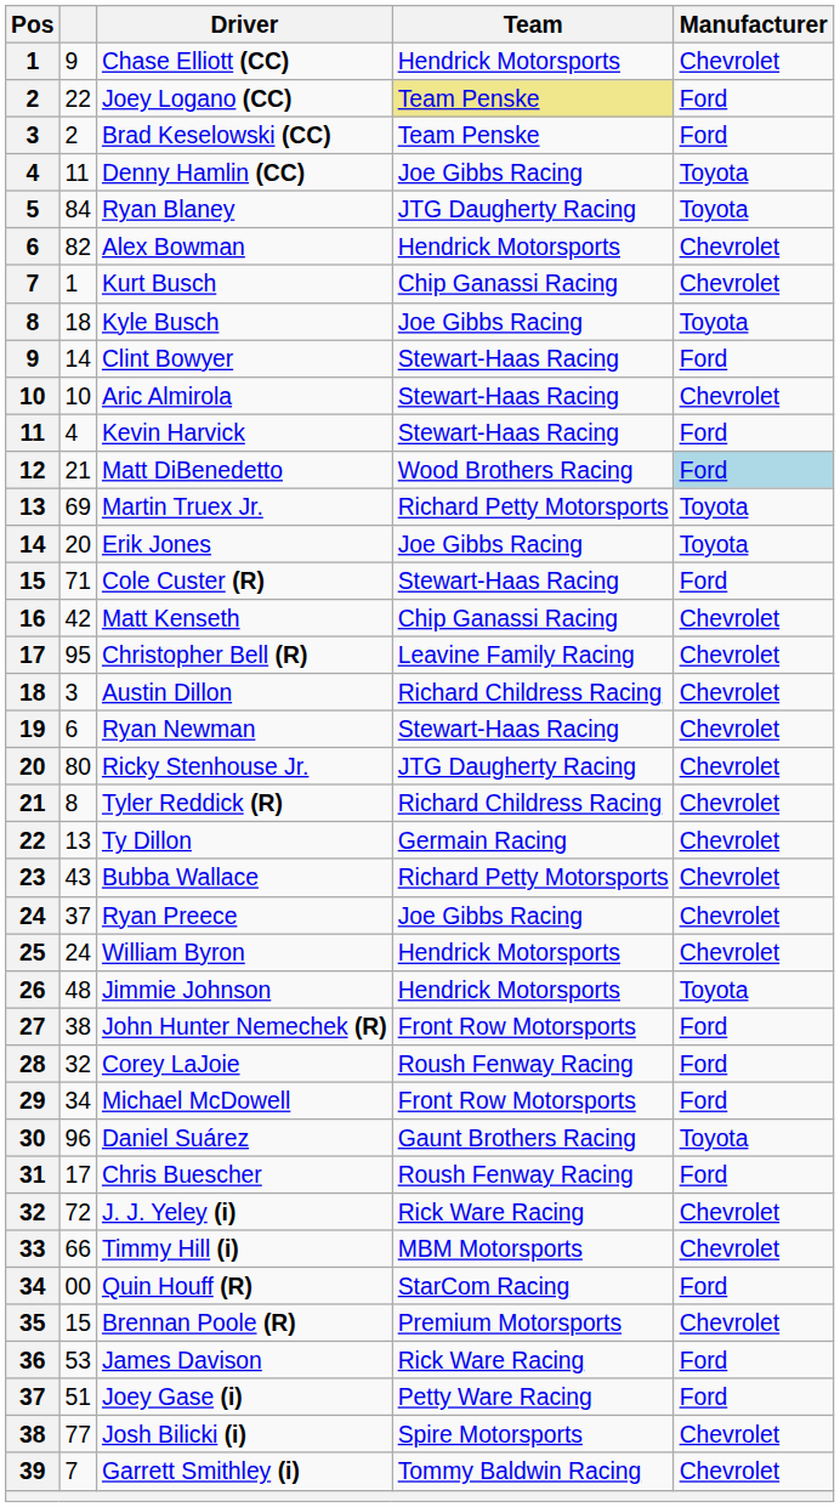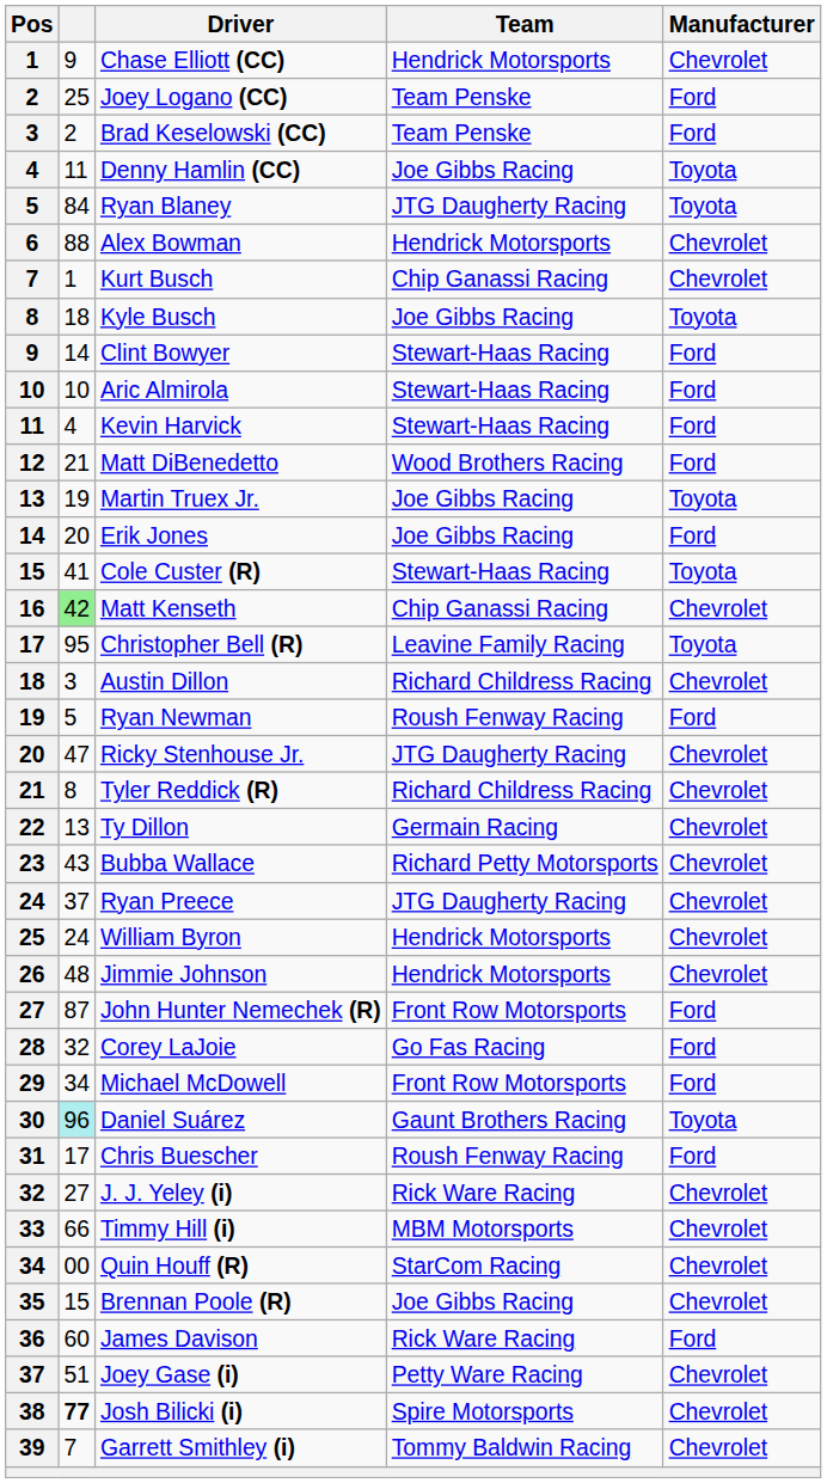Joey Logano (CC) | column 2: 22 -> 25
Joey Logano (CC) | Team: khaki background -> no background
Alex Bowman | column 2: 82 -> 88
Aric Almirola | Manufacturer: Chevrolet -> Ford
Matt DiBenedetto | Manufacturer: lightblue background -> no background
Martin Truex Jr. | column 2: 69 -> 19
Martin Truex Jr. | Team: Richard Petty Motorsports -> Joe Gibbs Racing
Erik Jones | Manufacturer: Toyota -> Ford
Cole Custer (R) | column 2: 71 -> 41
Cole Custer (R) | Manufacturer: Ford -> Toyota
Matt Kenseth | column 2: no background -> lightgreen background
Christopher Bell (R) | Manufacturer: Chevrolet -> Toyota
Ryan Newman | column 2: 6 -> 5
Ryan Newman | Team: Stewart-Haas Racing -> Roush Fenway Racing
Ryan Newman | Manufacturer: Chevrolet -> Ford
Ricky Stenhouse Jr. | column 2: 80 -> 47
Ryan Preece | Team: Joe Gibbs Racing -> JTG Daugherty Racing
Jimmie Johnson | Manufacturer: Toyota -> Chevrolet
John Hunter Nemechek (R) | column 2: 38 -> 87
Corey LaJoie | Team: Roush Fenway Racing -> Go Fas Racing
Daniel Suárez | column 2: no background -> paleturquoise background
J. J. Yeley (i) | column 2: 72 -> 27
Quin Houff (R) | Manufacturer: Ford -> Chevrolet
Brennan Poole (R) | Team: Premium Motorsports -> Joe Gibbs Racing
James Davison | column 2: 53 -> 60
Joey Gase (i) | Manufacturer: Ford -> Chevrolet
Josh Bilicki (i) | column 2: normal -> bold
